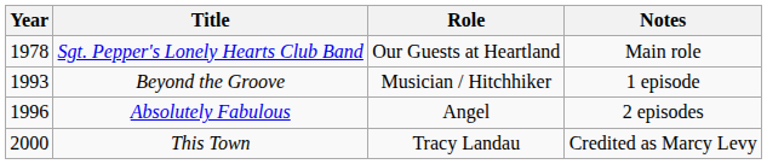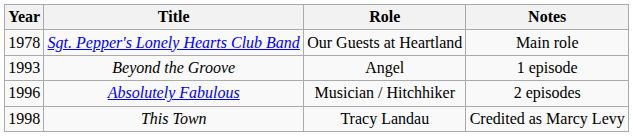Beyond the Groove | Role: Musician / Hitchhiker -> Angel
Absolutely Fabulous | Role: Angel -> Musician / Hitchhiker
This Town | Year: 2000 -> 1998
